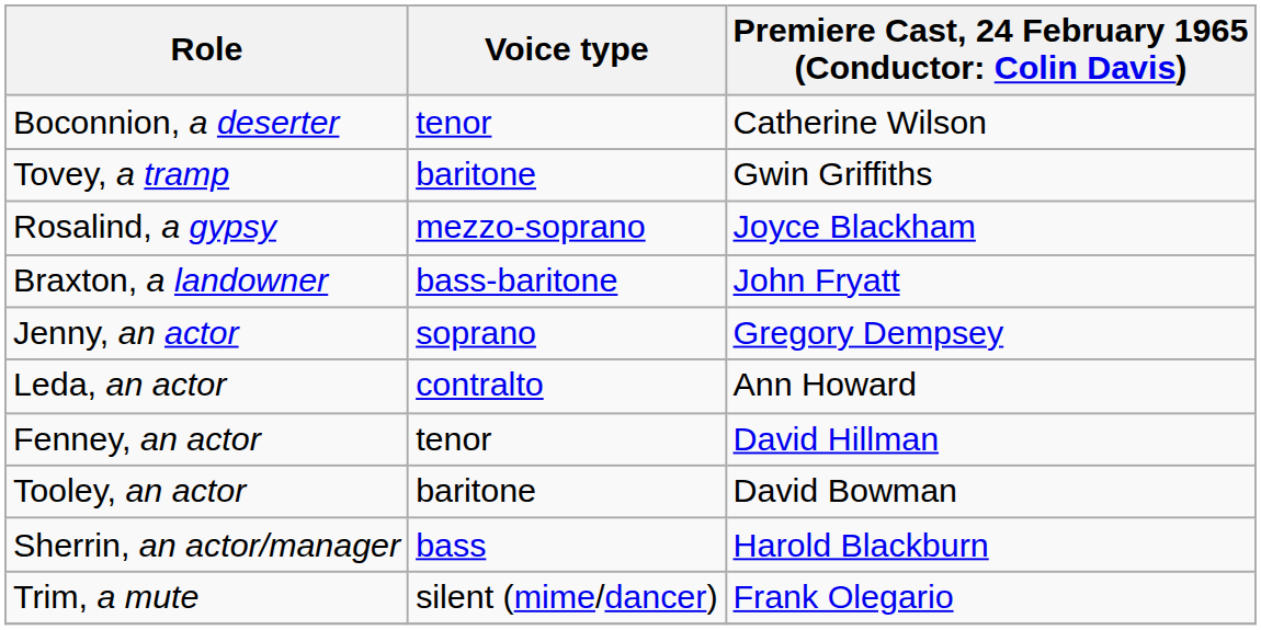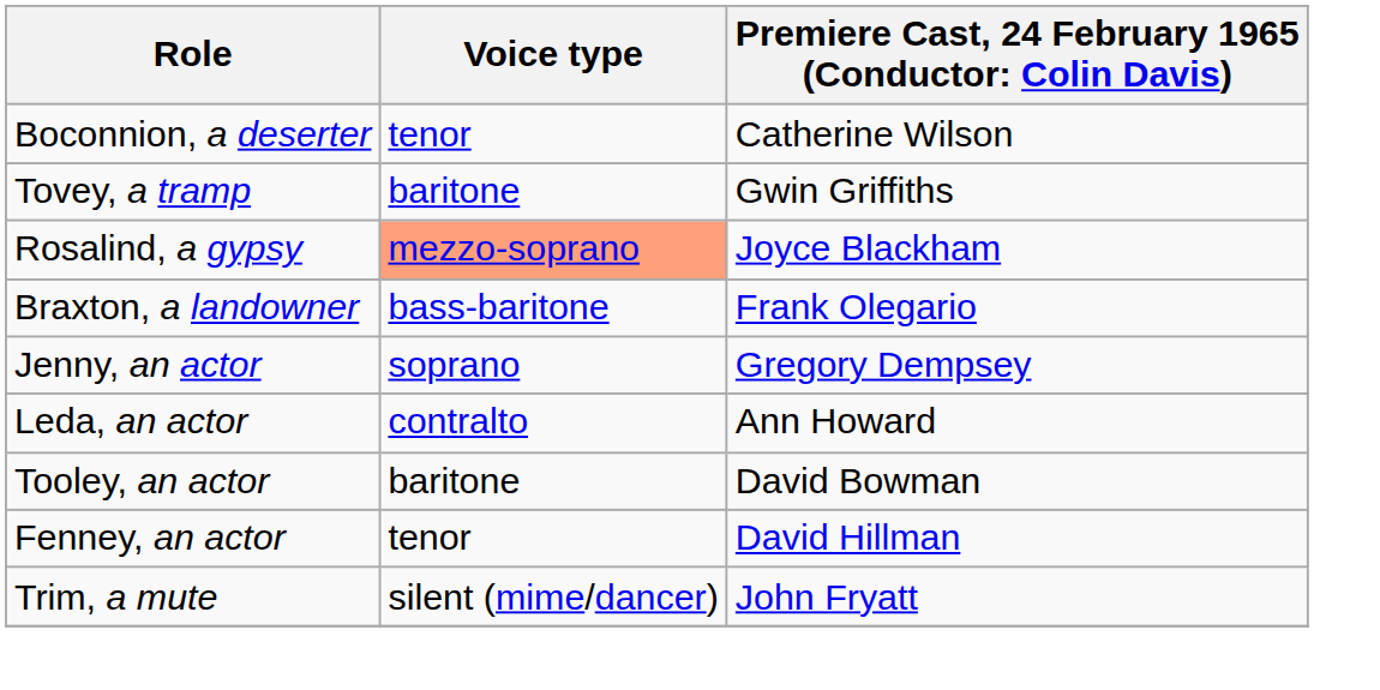Rosalind, a gypsy | Voice type: no background -> lightsalmon background
Braxton, a landowner | column 3: John Fryatt -> Frank Olegario
rows swapped: Fenney, an actor <-> Tooley, an actor
- row: Sherrin, an actor/manager | bass | Harold Blackburn
Trim, a mute | column 3: Frank Olegario -> John Fryatt
